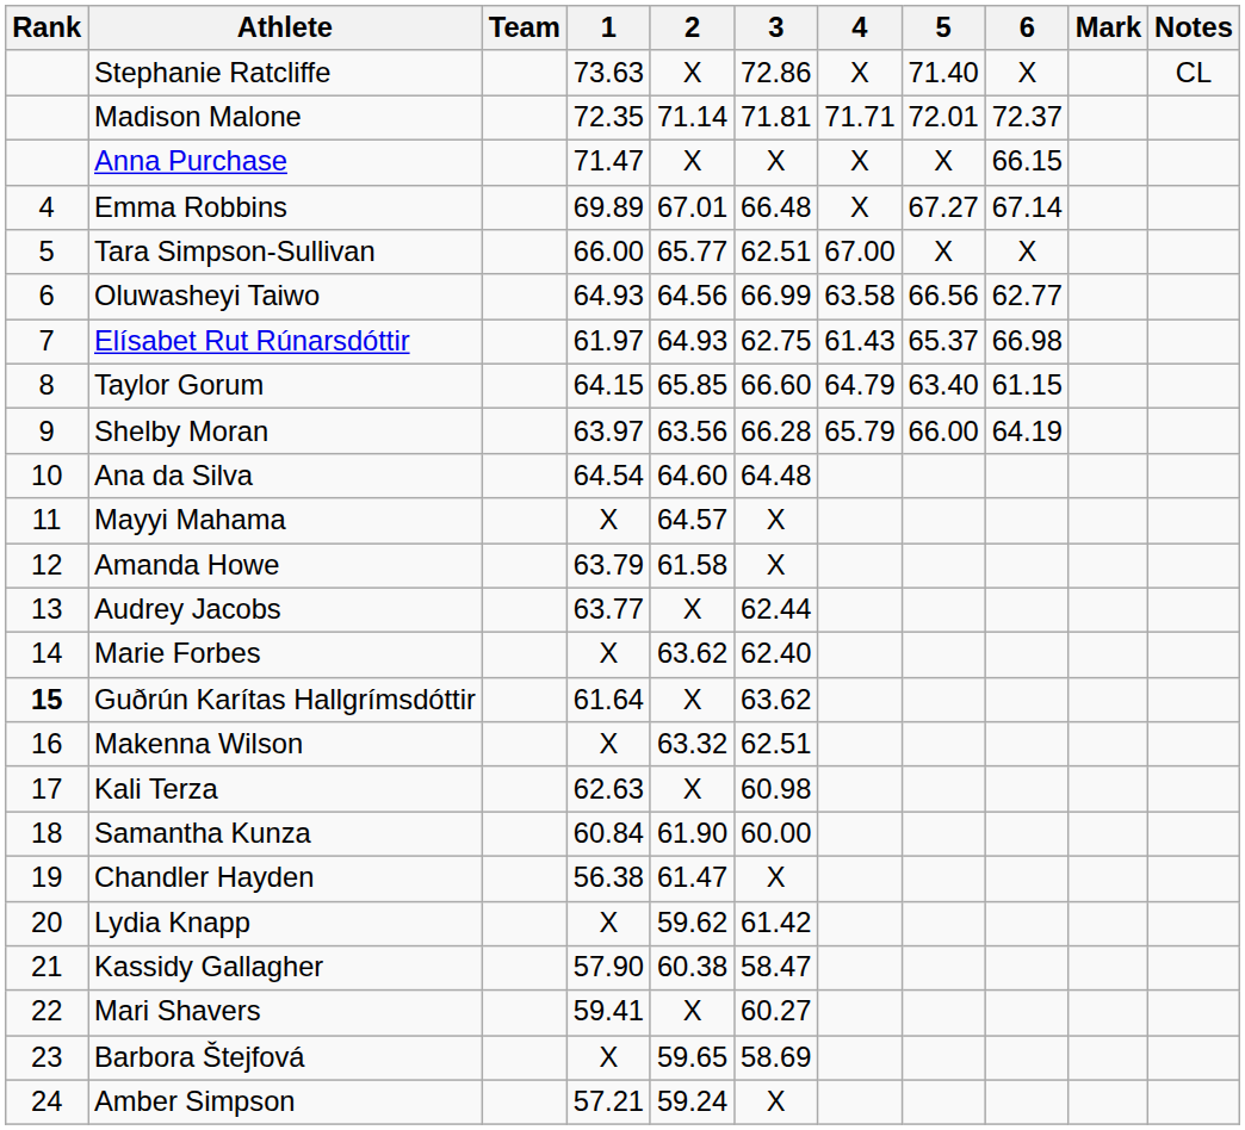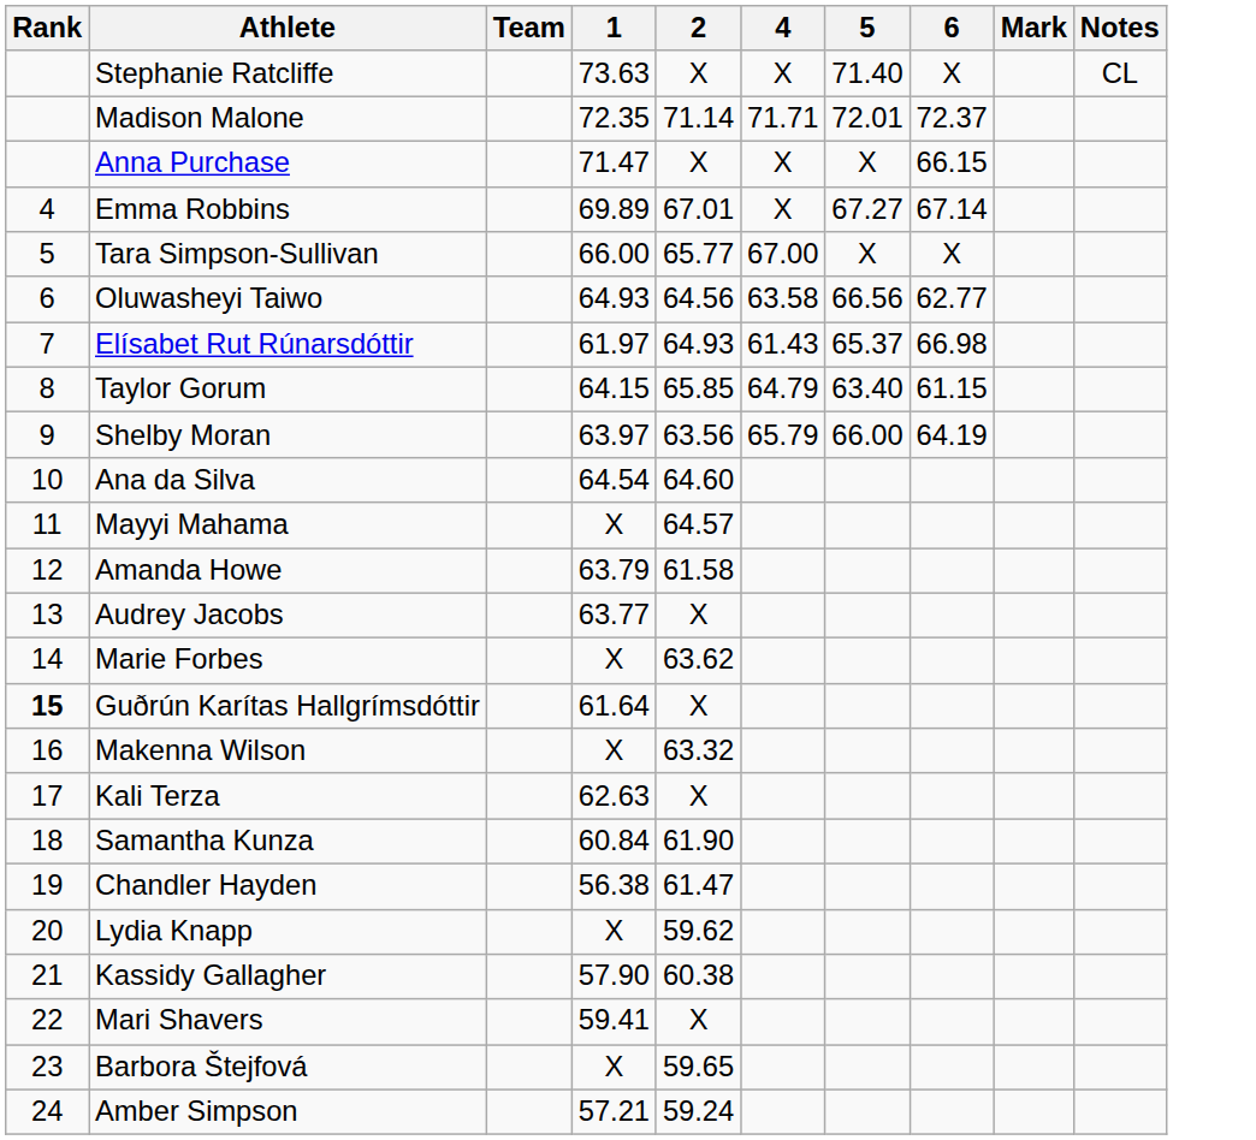- column: 3 | 72.86 | 71.81 | X | 66.48 | 62.51 | 66.99 | 62.75 | 66.60 | 66.28 | 64.48 | X | X | 62.44 | 62.40 | 63.62 | 62.51 | 60.98 | 60.00 | X | 61.42 | 58.47 | 60.27 | 58.69 | X
